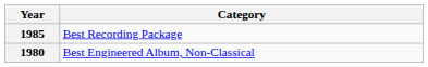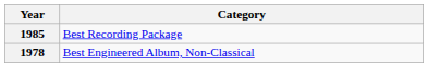Best Engineered Album, Non-Classical | Year: 1980 -> 1978
